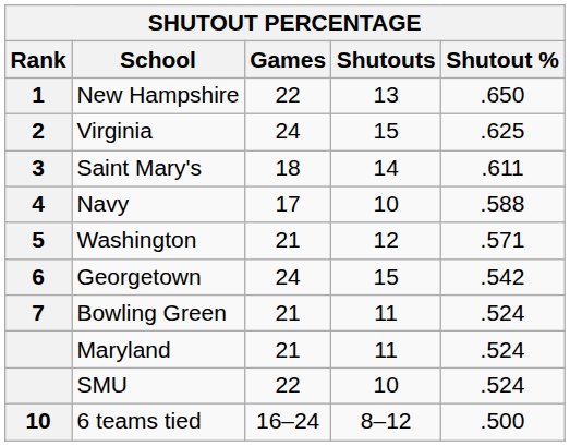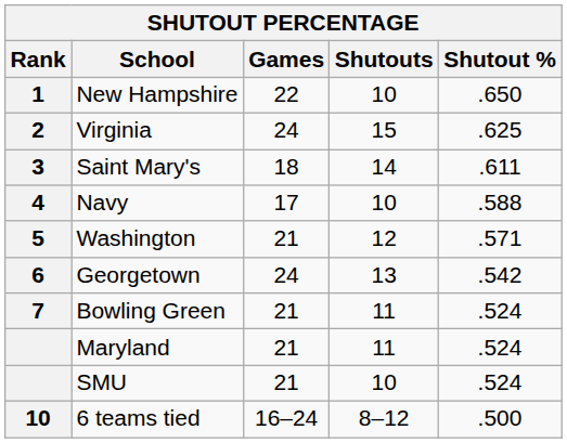New Hampshire | Shutouts: 13 -> 10
Georgetown | Shutouts: 15 -> 13
SMU | Games: 22 -> 21
